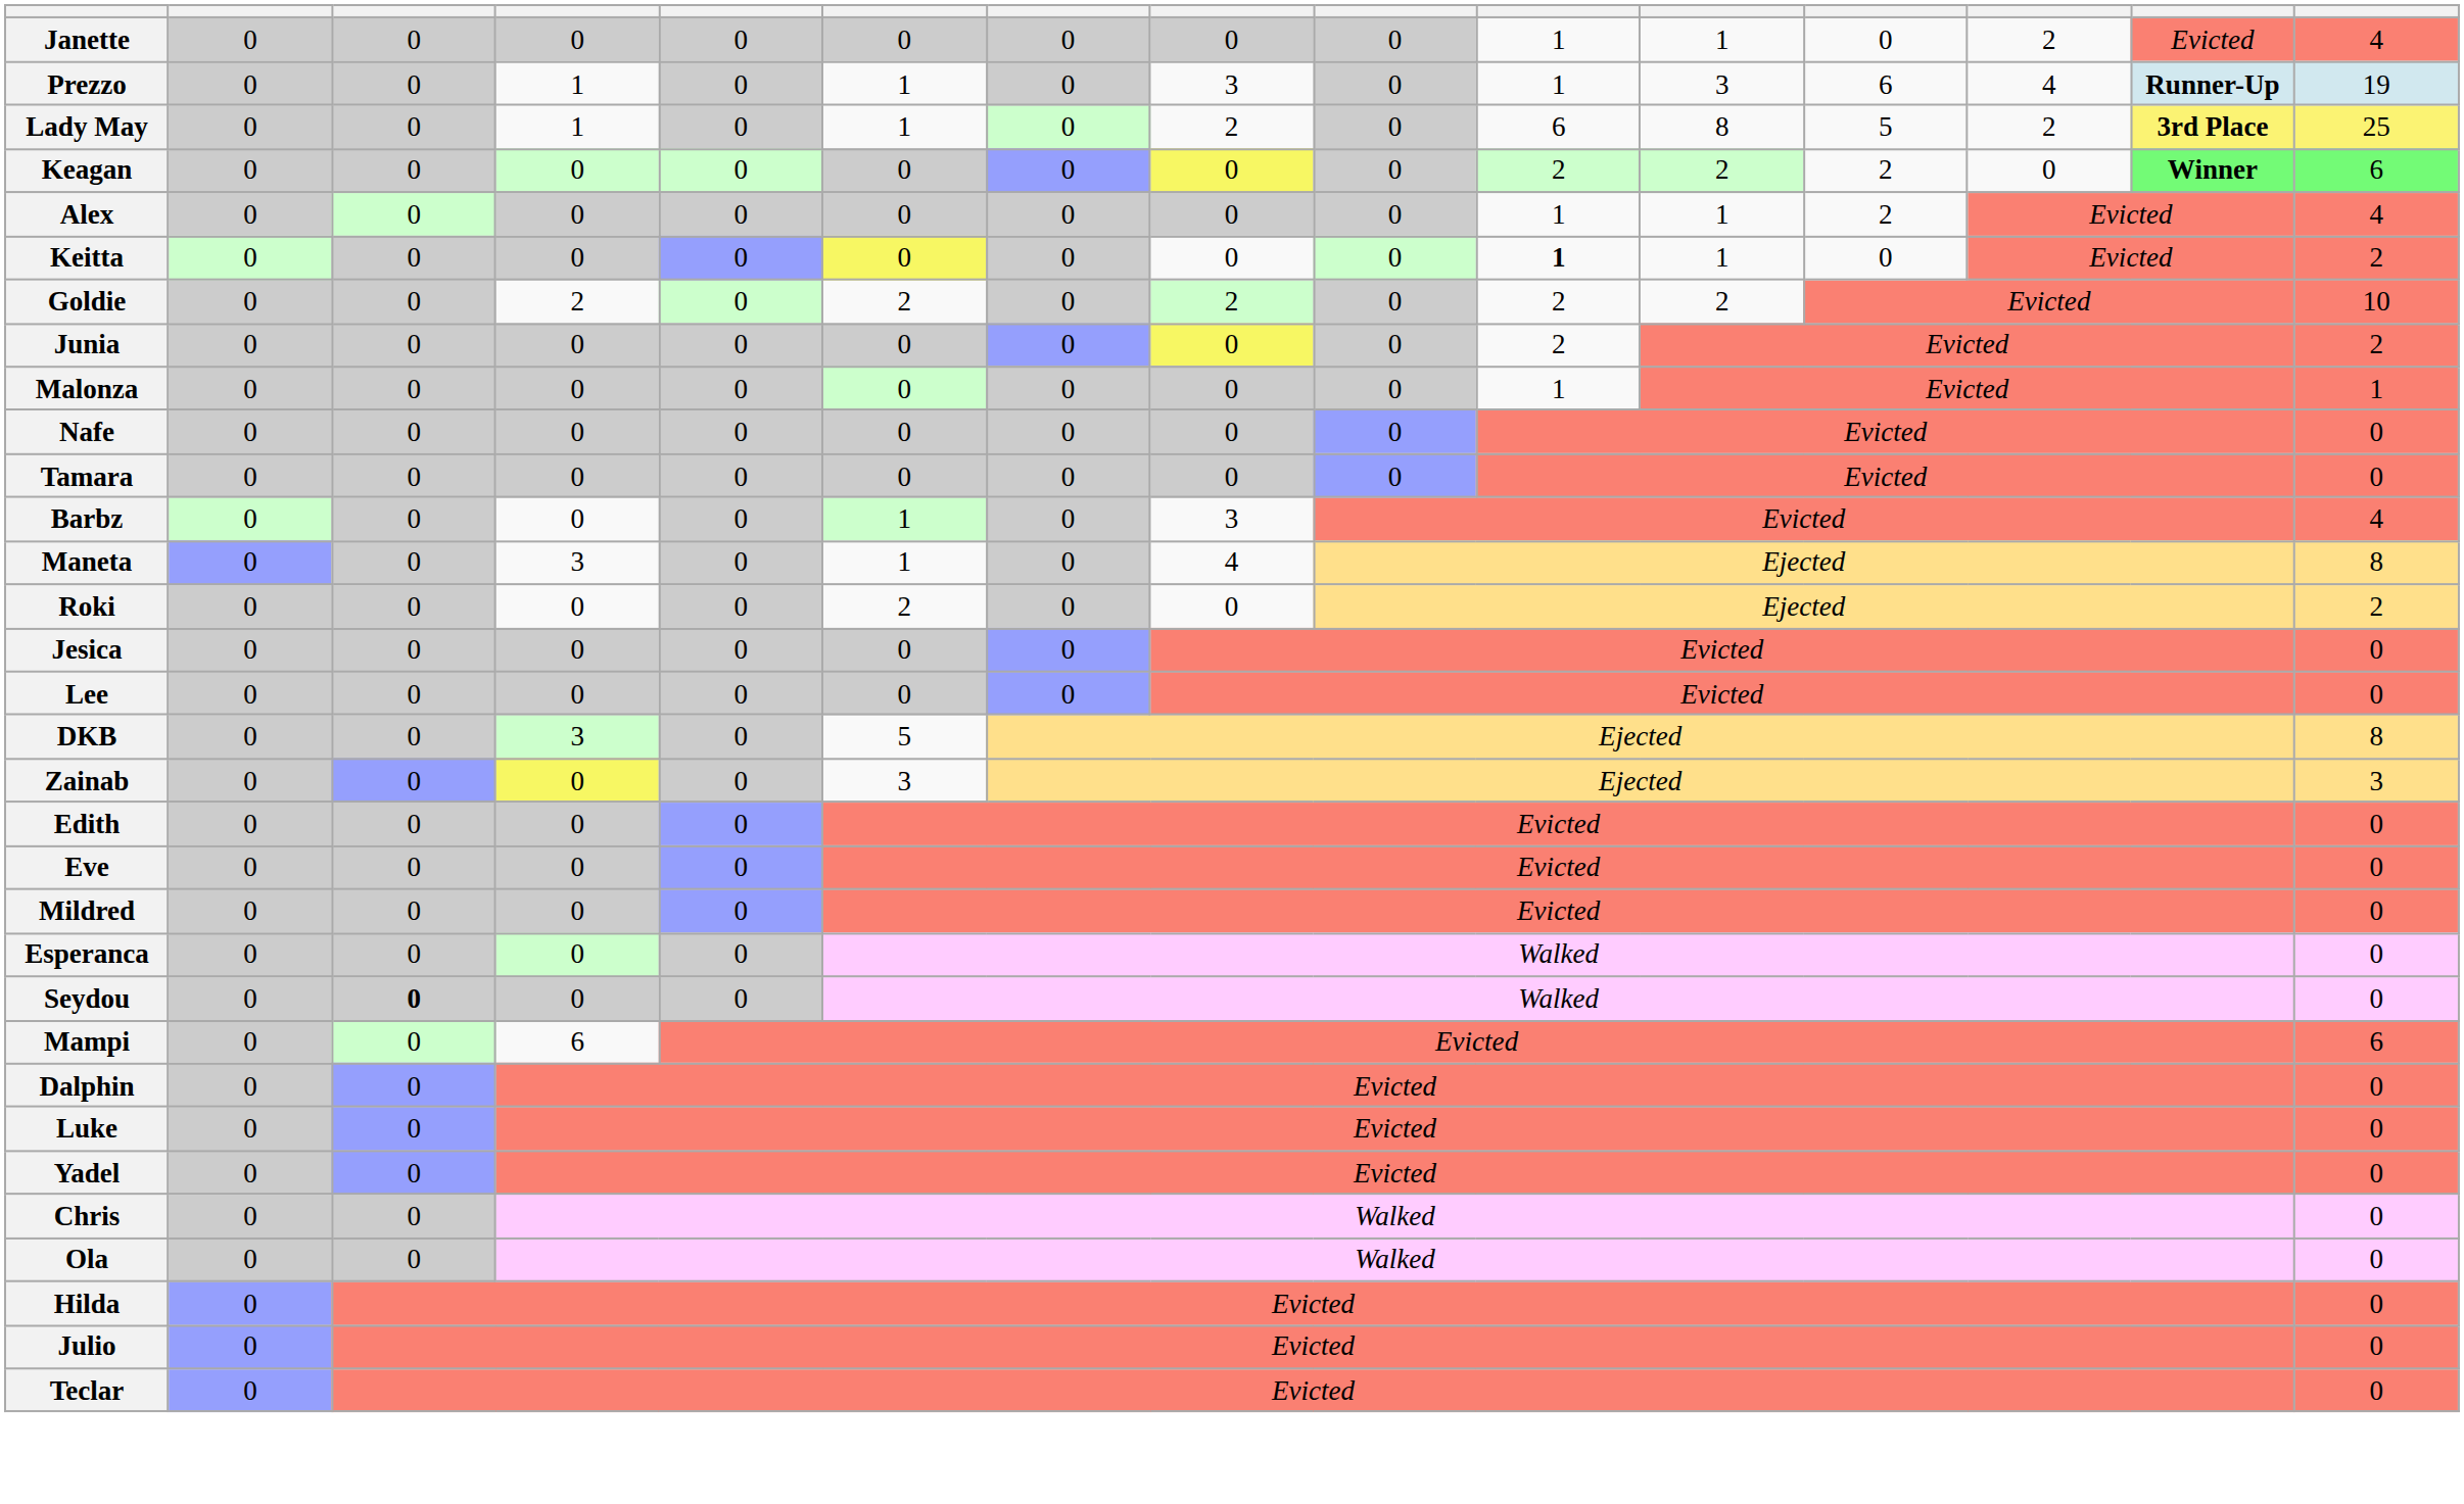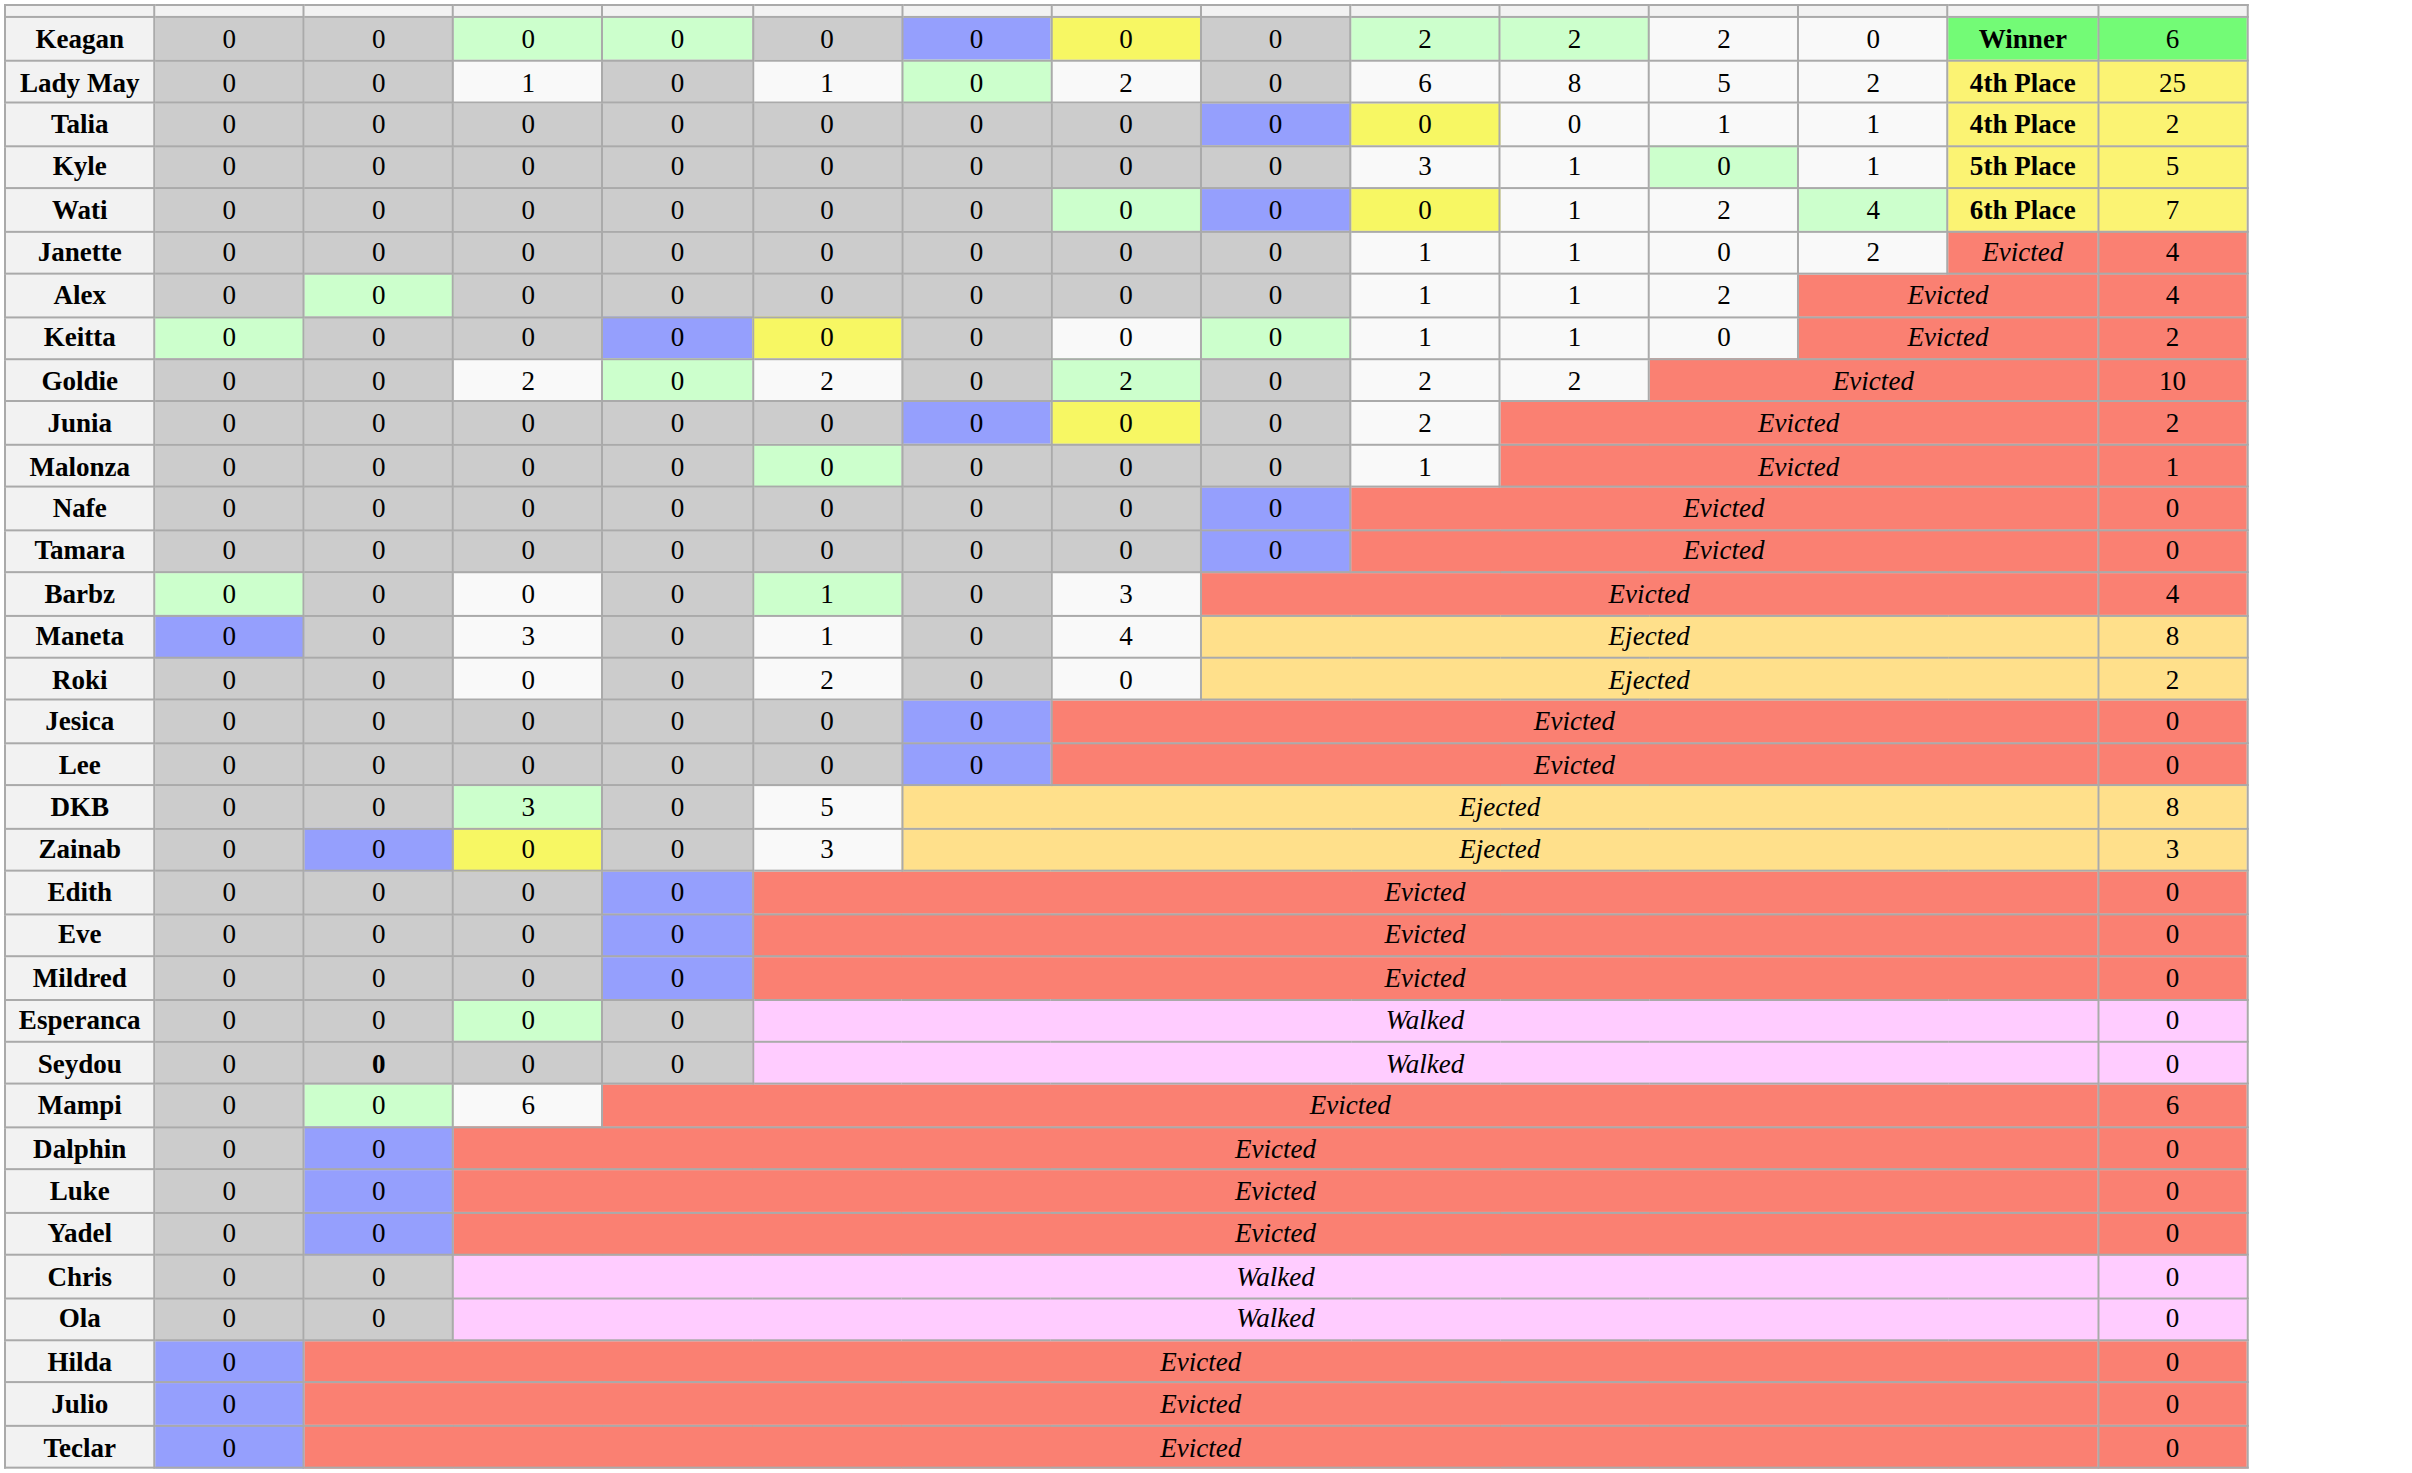rows swapped: Keagan <-> Janette
- row: Prezzo | 0 | 0 | 1 | 0 | 1 | 0 | 3 | 0 | 1 | 3 | 6 | 4 | Runner-Up | 19
Lady May | column 14: 3rd Place -> 4th Place
+ row: Talia | 0 | 0 | 0 | 0 | 0 | 0 | 0 | 0 | 0 | 0 | 1 | 1 | 4th Place | 2
+ row: Kyle | 0 | 0 | 0 | 0 | 0 | 0 | 0 | 0 | 3 | 1 | 0 | 1 | 5th Place | 5
+ row: Wati | 0 | 0 | 0 | 0 | 0 | 0 | 0 | 0 | 0 | 1 | 2 | 4 | 6th Place | 7
Keitta | column 10: bold -> normal
